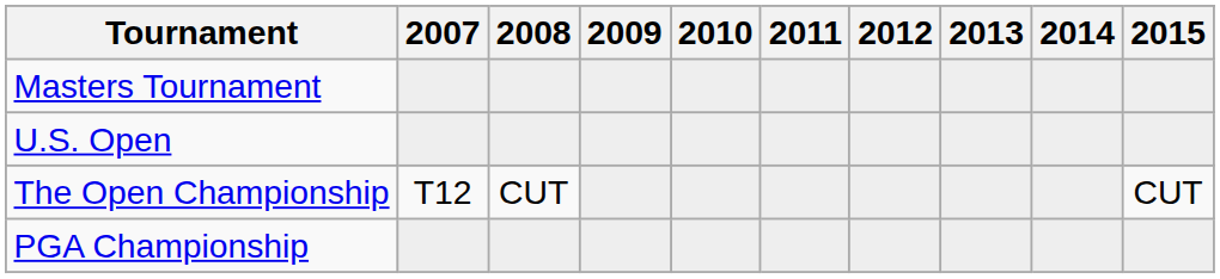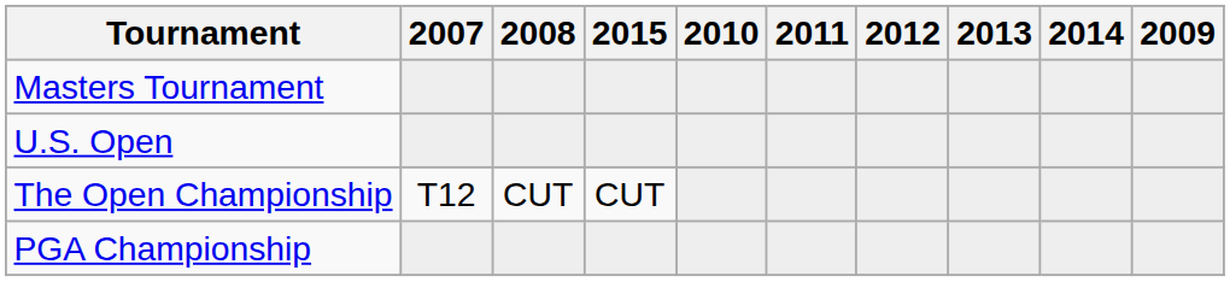columns swapped: 2009 <-> 2015
